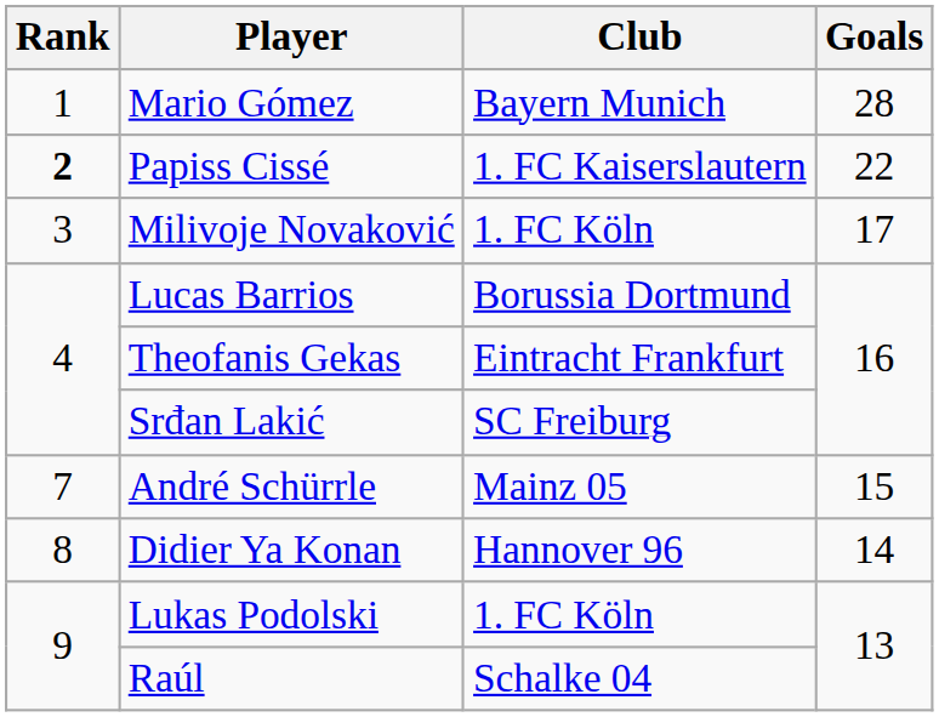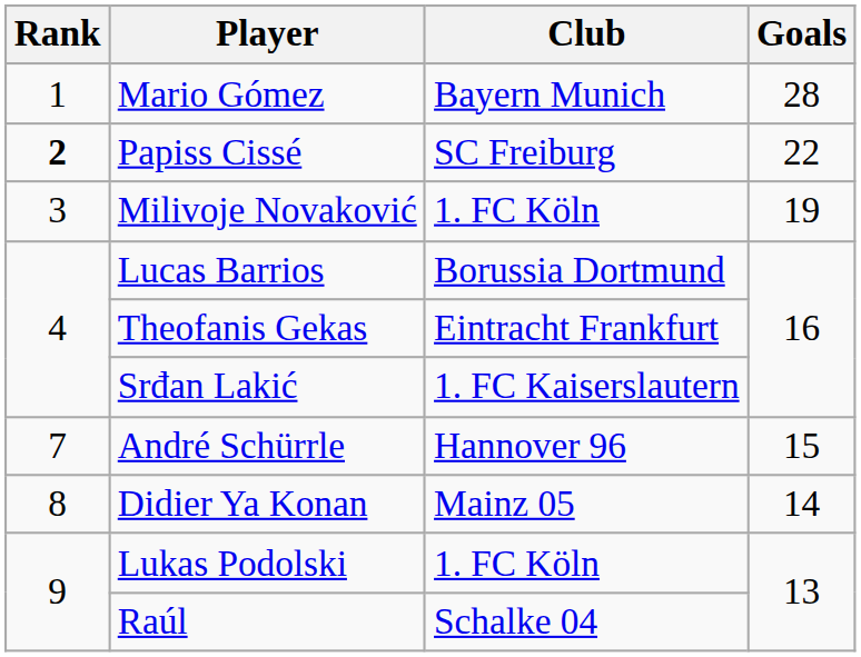Papiss Cissé | Club: 1. FC Kaiserslautern -> SC Freiburg
Milivoje Novaković | Goals: 17 -> 19
Srđan Lakić | Club: SC Freiburg -> 1. FC Kaiserslautern
André Schürrle | Club: Mainz 05 -> Hannover 96
Didier Ya Konan | Club: Hannover 96 -> Mainz 05
